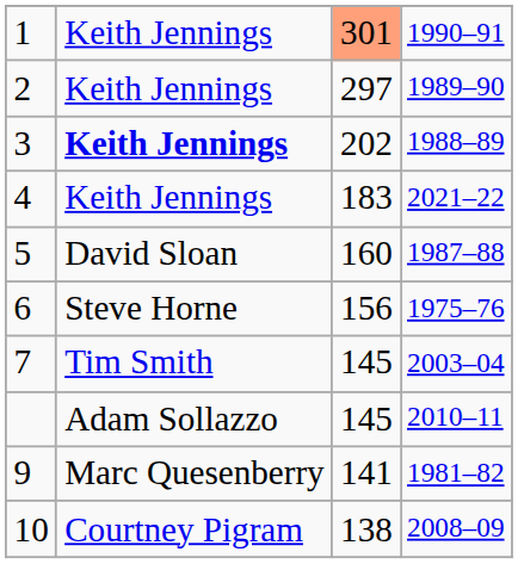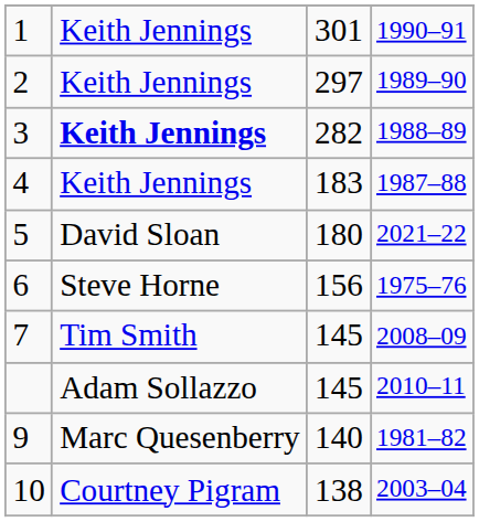1 | column 3: lightsalmon background -> no background
3 | column 3: 202 -> 282
4 | column 4: 2021–22 -> 1987–88
5 | column 3: 160 -> 180
5 | column 4: 1987–88 -> 2021–22
7 | column 4: 2003–04 -> 2008–09
9 | column 3: 141 -> 140
10 | column 4: 2008–09 -> 2003–04
